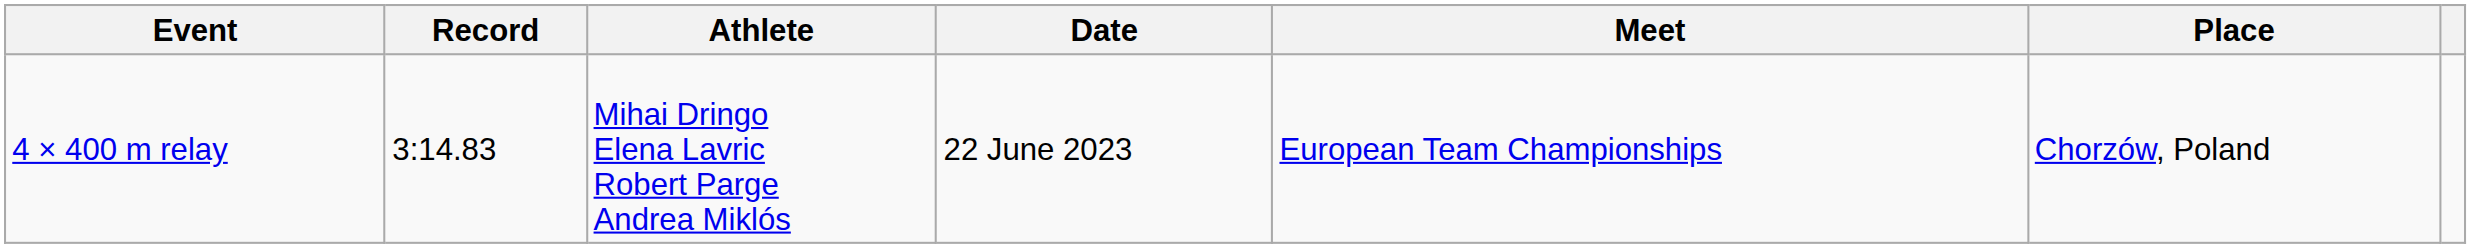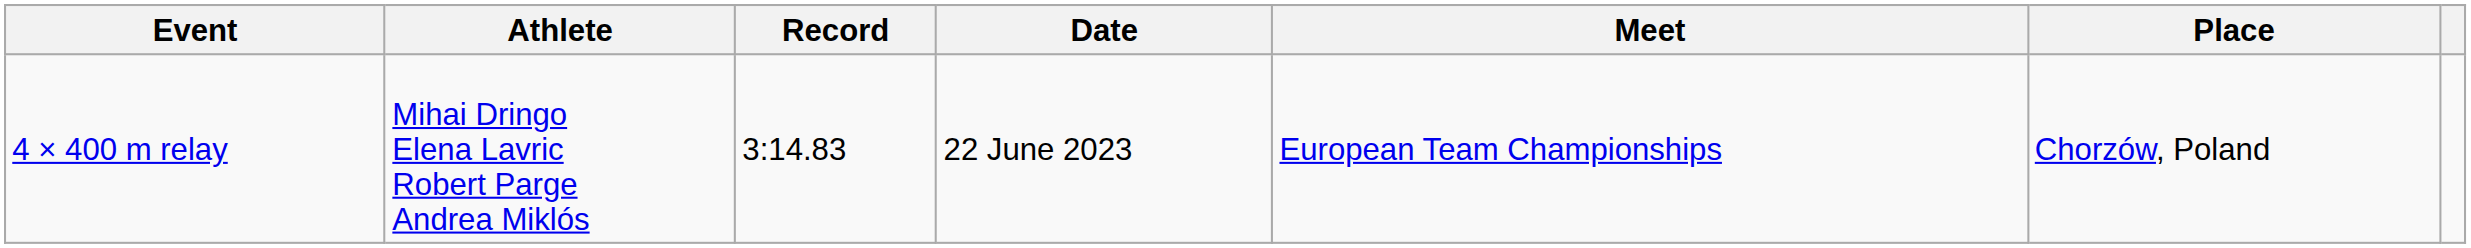columns swapped: Record <-> Athlete
